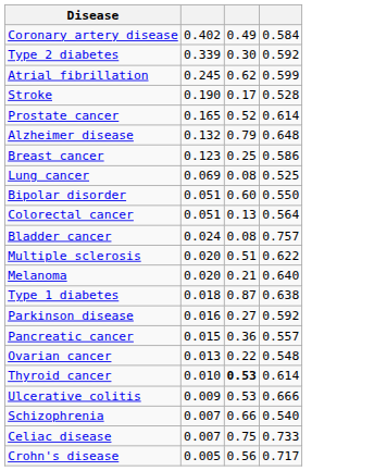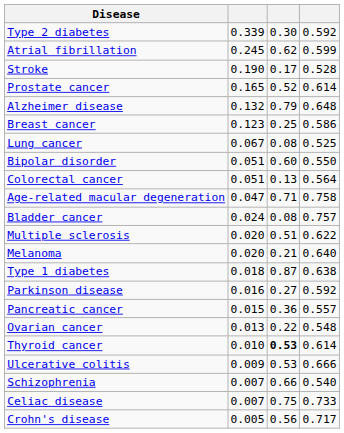- row: Coronary artery disease | 0.402 | 0.49 | 0.584
Lung cancer | column 2: 0.069 -> 0.067
+ row: Age-related macular degeneration | 0.047 | 0.71 | 0.758
